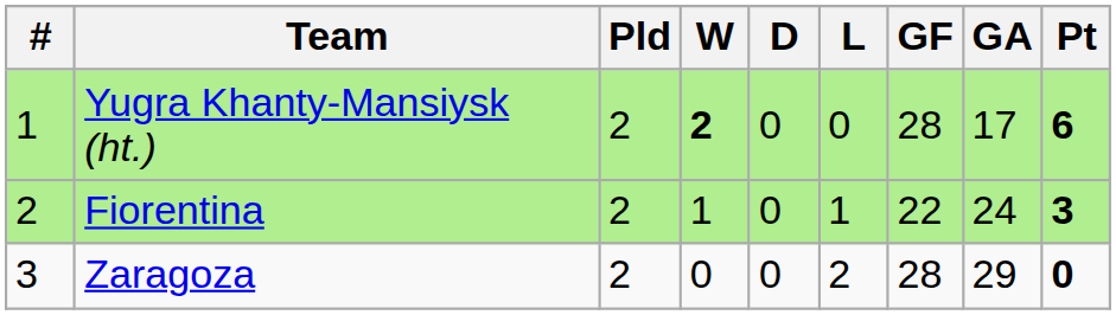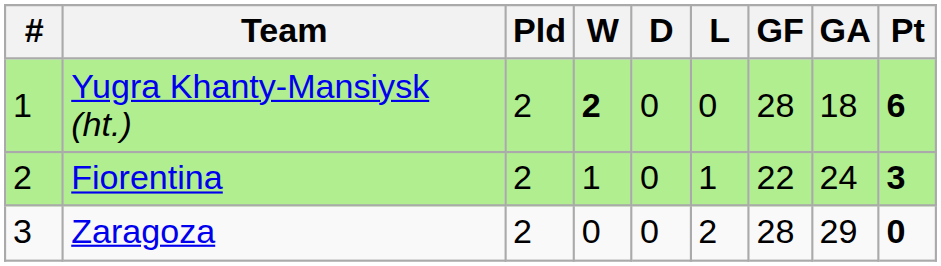Yugra Khanty-Mansiysk (ht.) | GA: 17 -> 18
